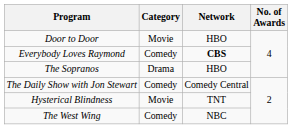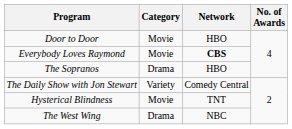Everybody Loves Raymond | Category: Comedy -> Movie
The Daily Show with Jon Stewart | Category: Comedy -> Variety
The West Wing | Category: Comedy -> Drama
